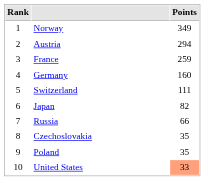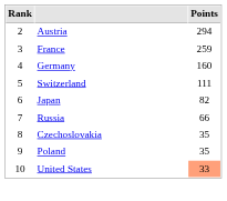- row: 1 | Norway | 349
